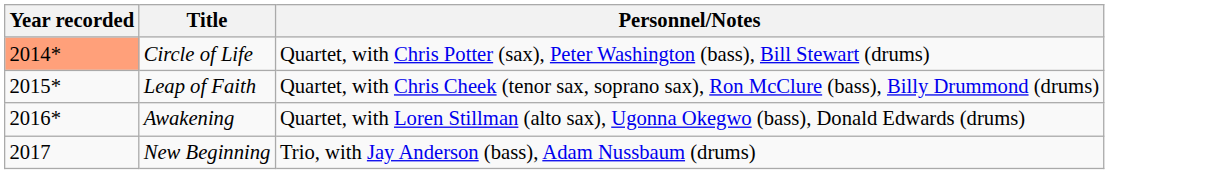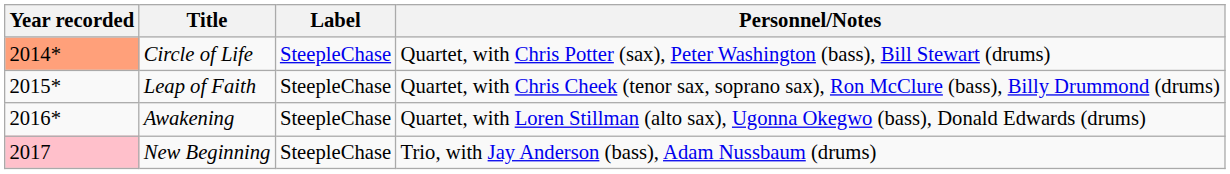+ column: Label | SteepleChase | SteepleChase | SteepleChase | SteepleChase
New Beginning | Year recorded: no background -> pink background
